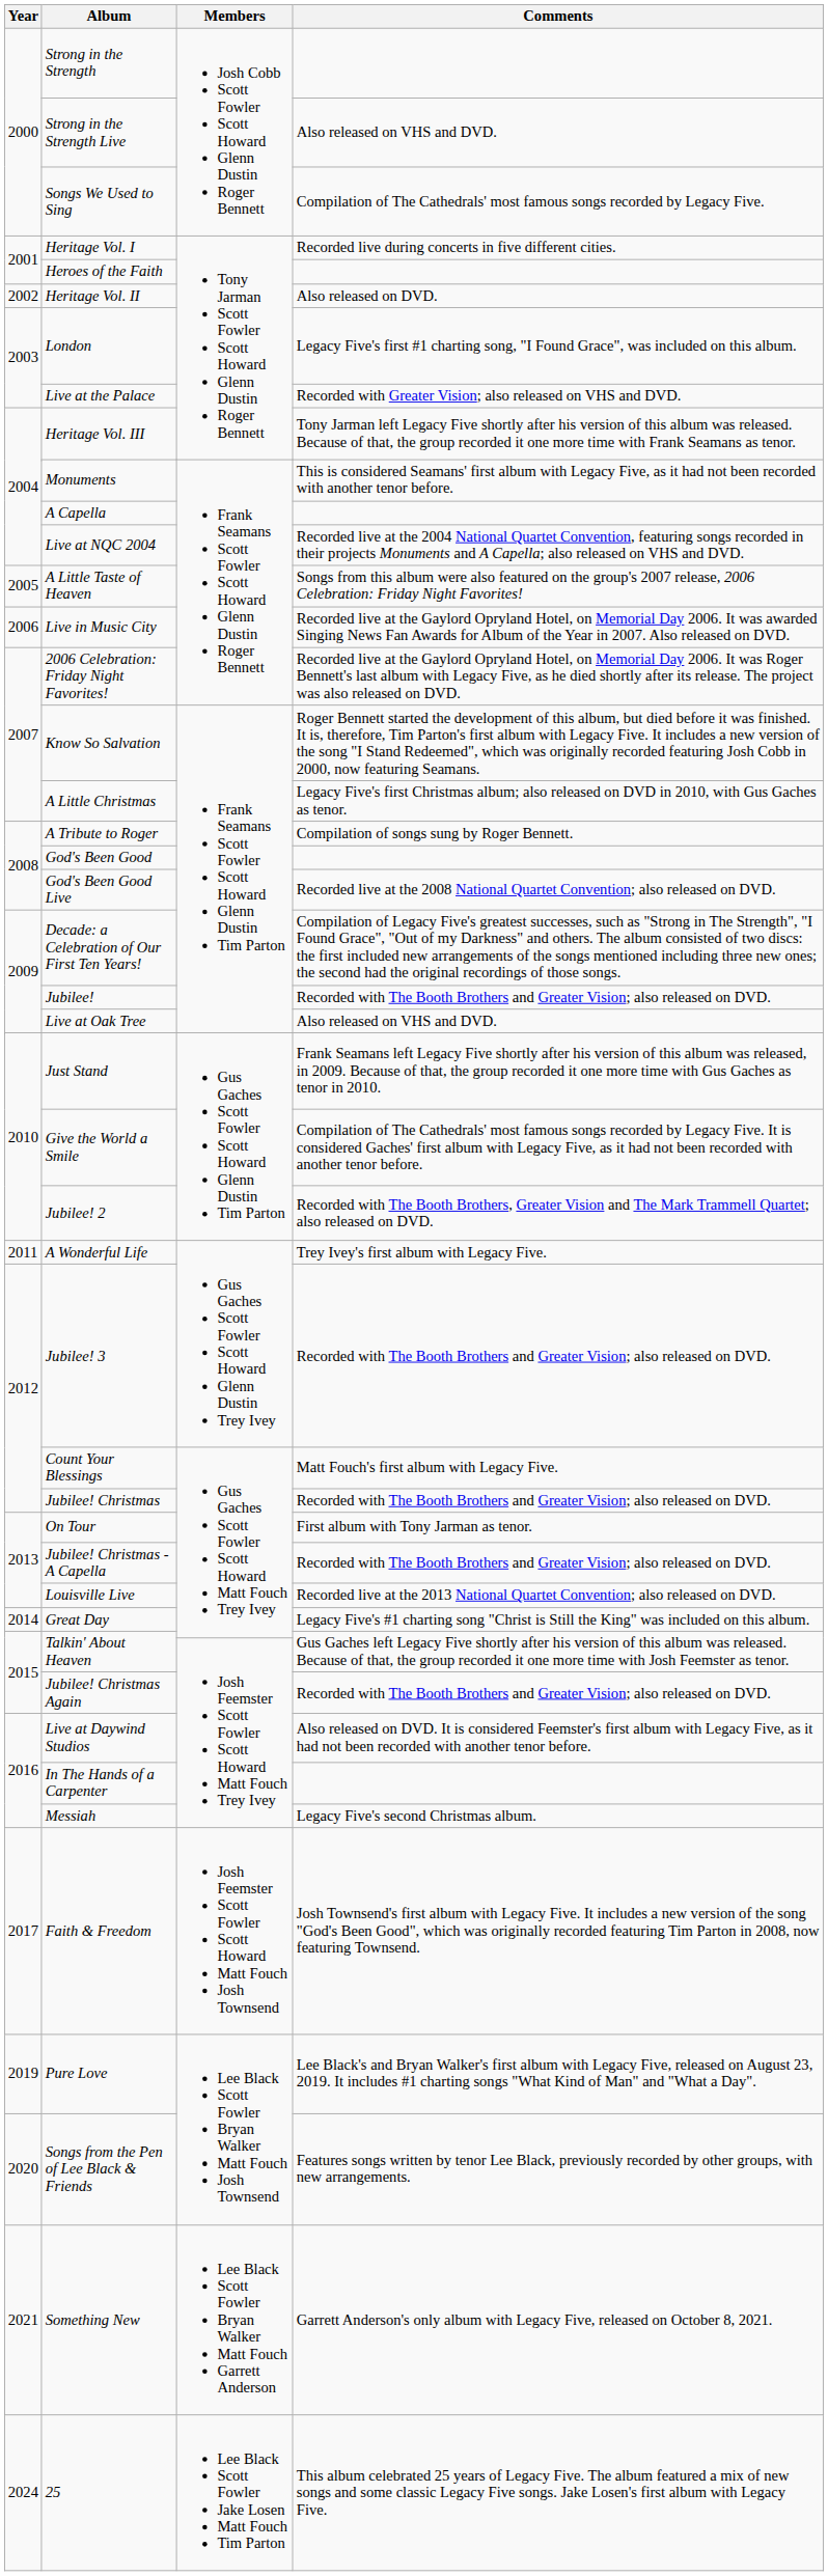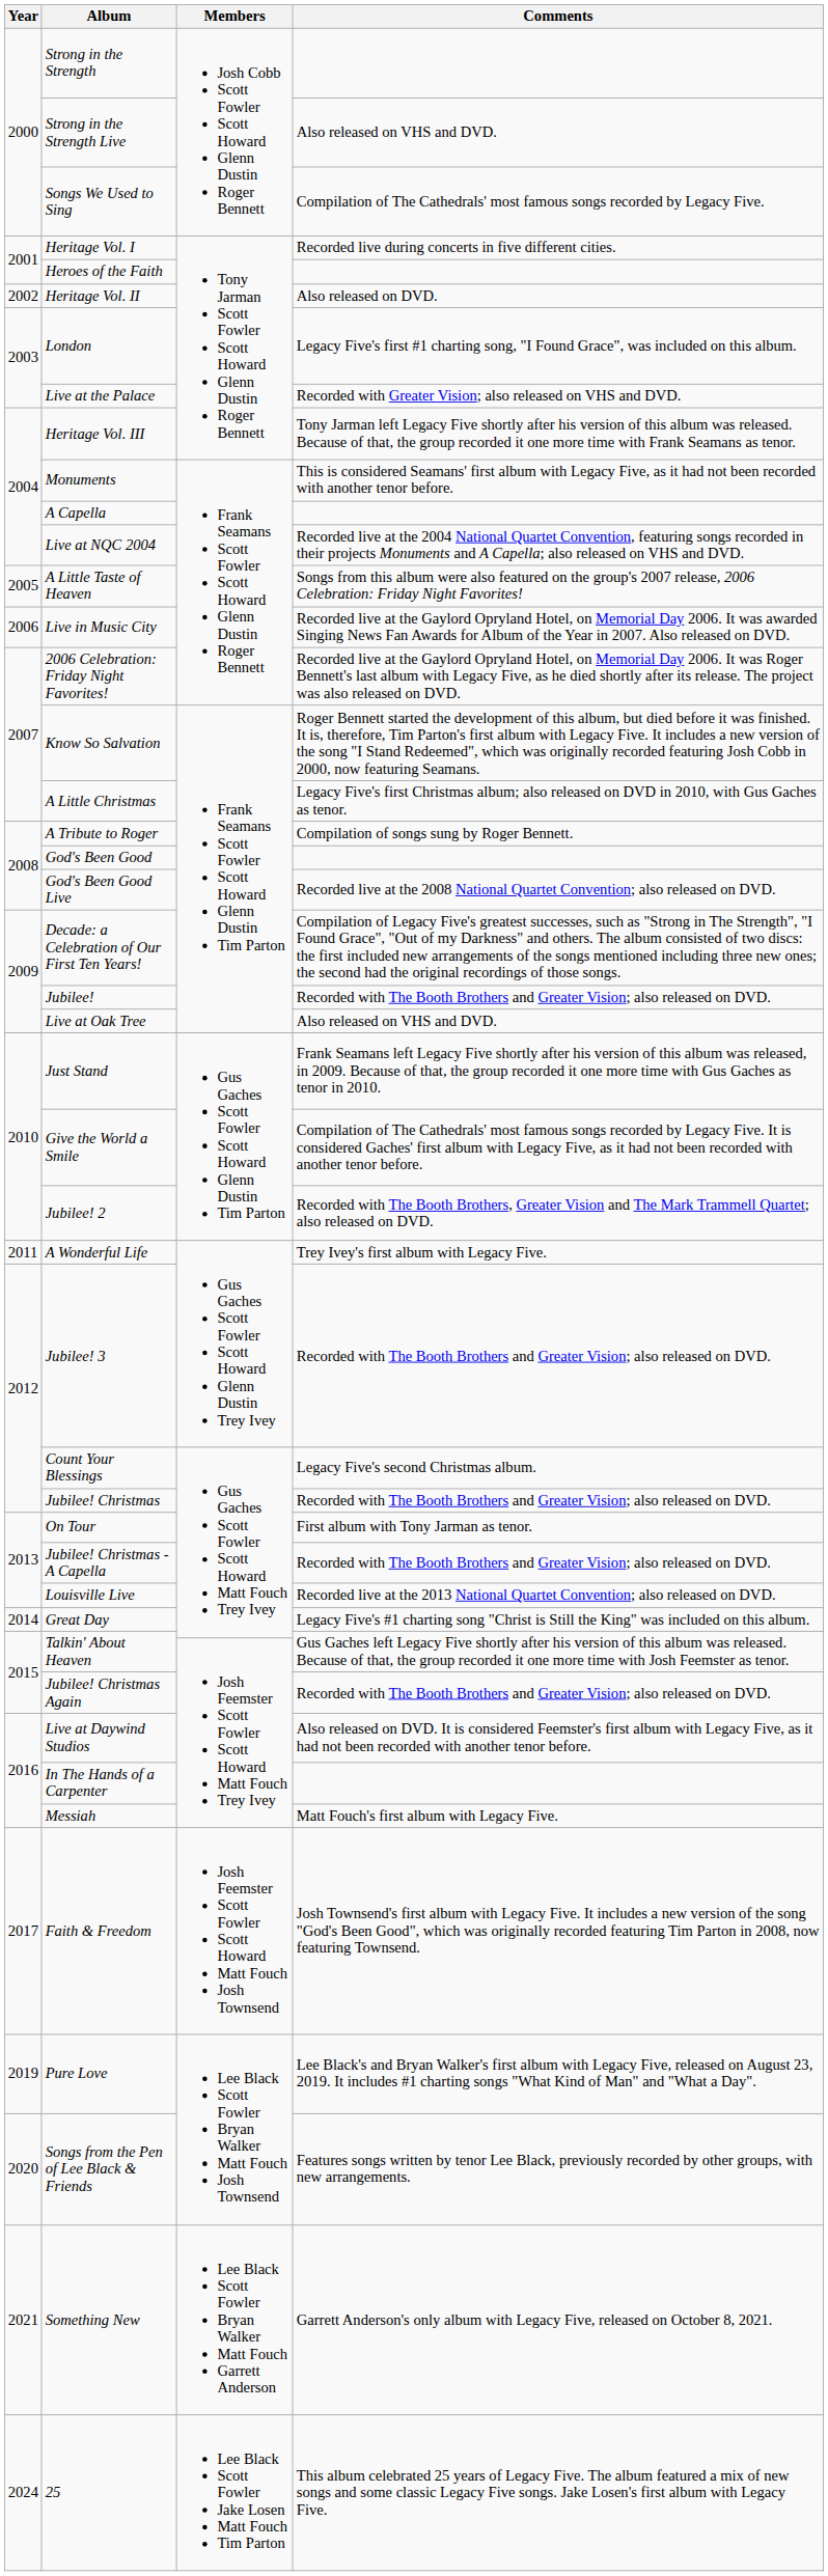Count Your Blessings | Comments: Matt Fouch's first album with Legacy Five. -> Legacy Five's second Christmas album.
Messiah | Comments: Legacy Five's second Christmas album. -> Matt Fouch's first album with Legacy Five.
